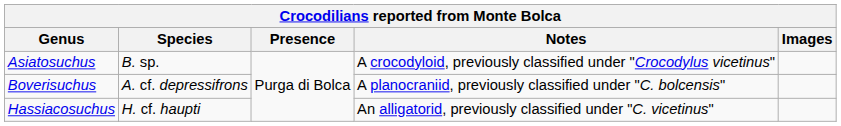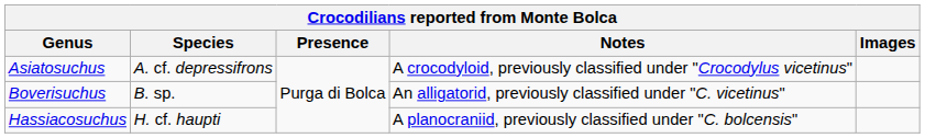Asiatosuchus | Species: B. sp. -> A. cf. depressifrons
Boverisuchus | Species: A. cf. depressifrons -> B. sp.
Boverisuchus | Notes: A planocraniid, previously classified under "C. bolcensis" -> An alligatorid, previously classified under "C. vicetinus"
Hassiacosuchus | Notes: An alligatorid, previously classified under "C. vicetinus" -> A planocraniid, previously classified under "C. bolcensis"
